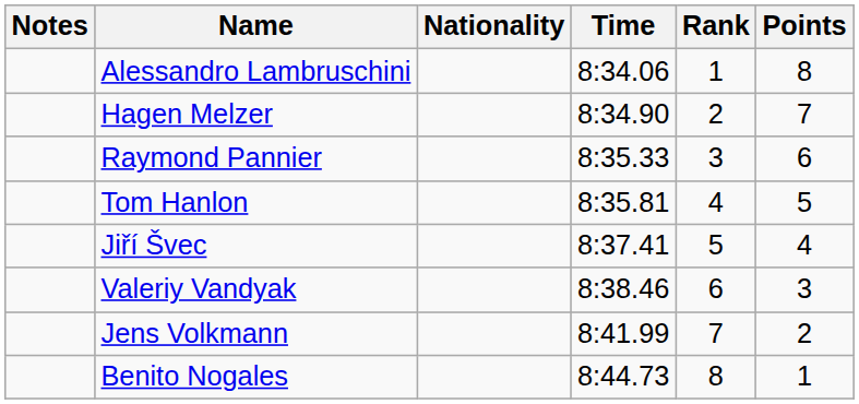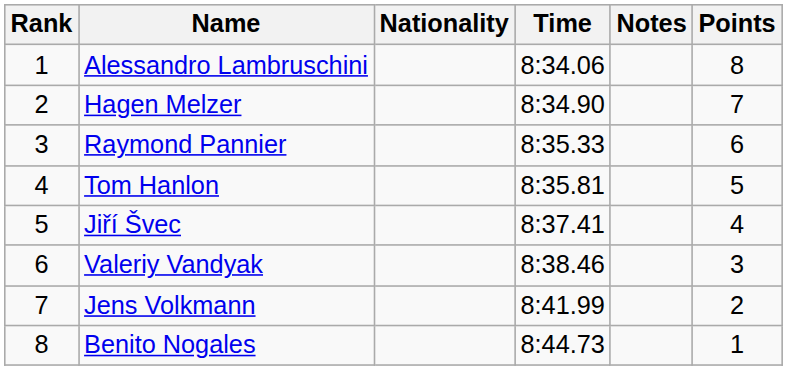columns swapped: Rank <-> Notes
